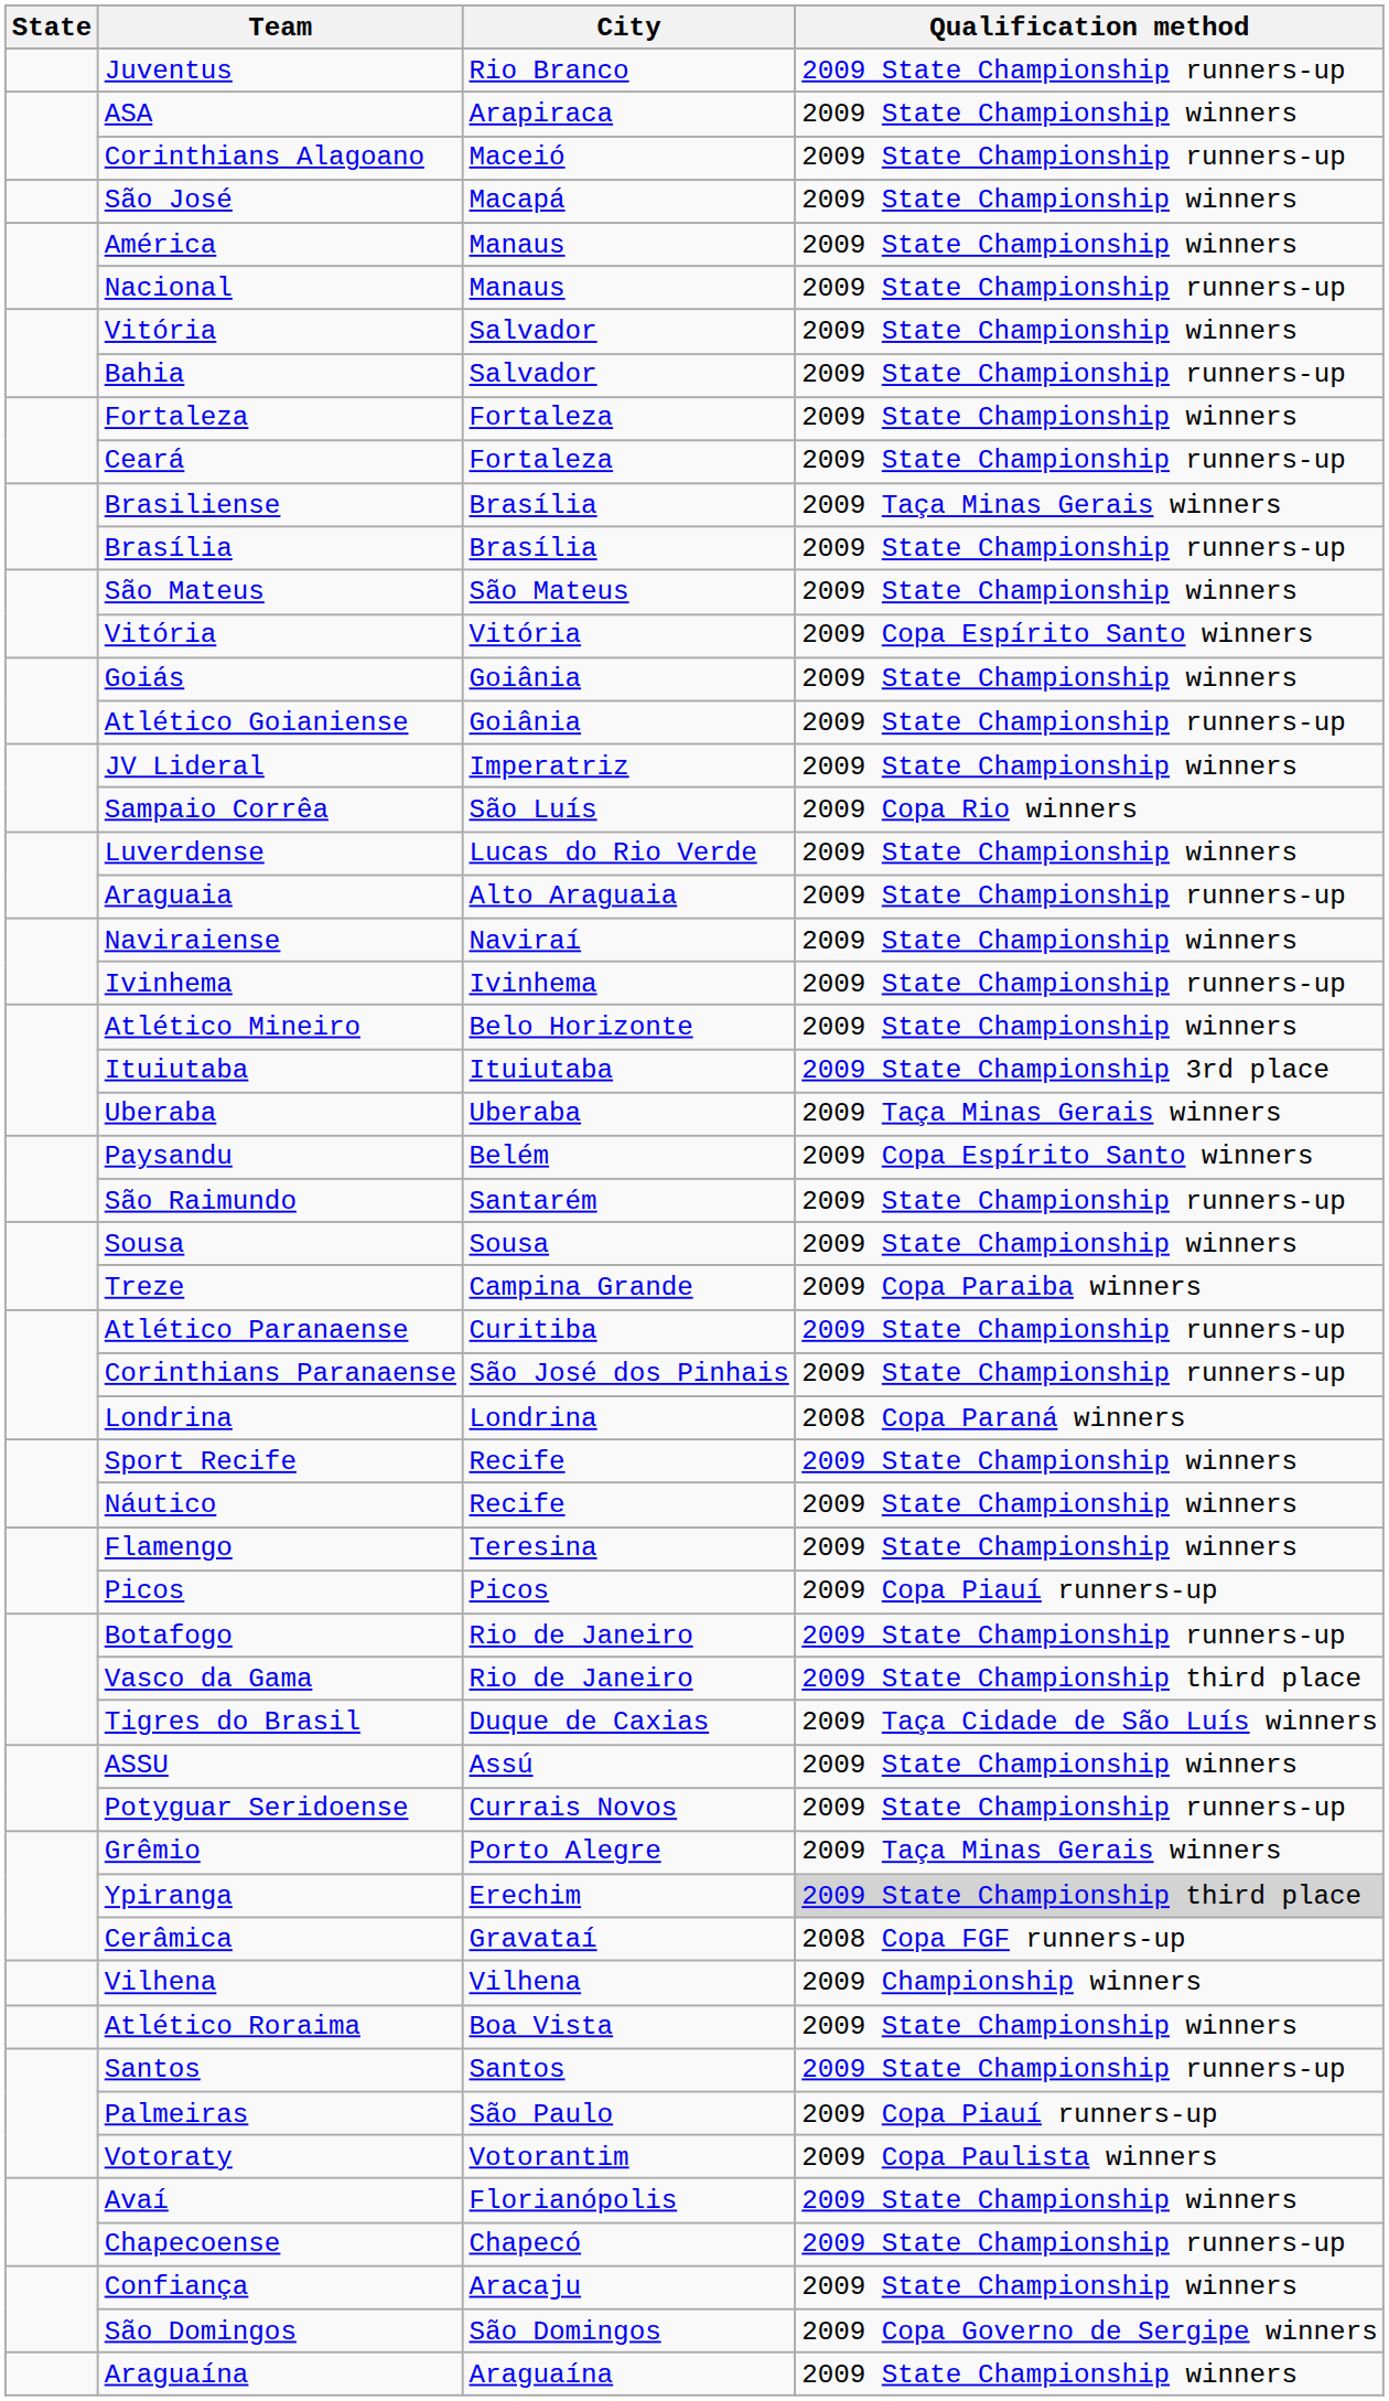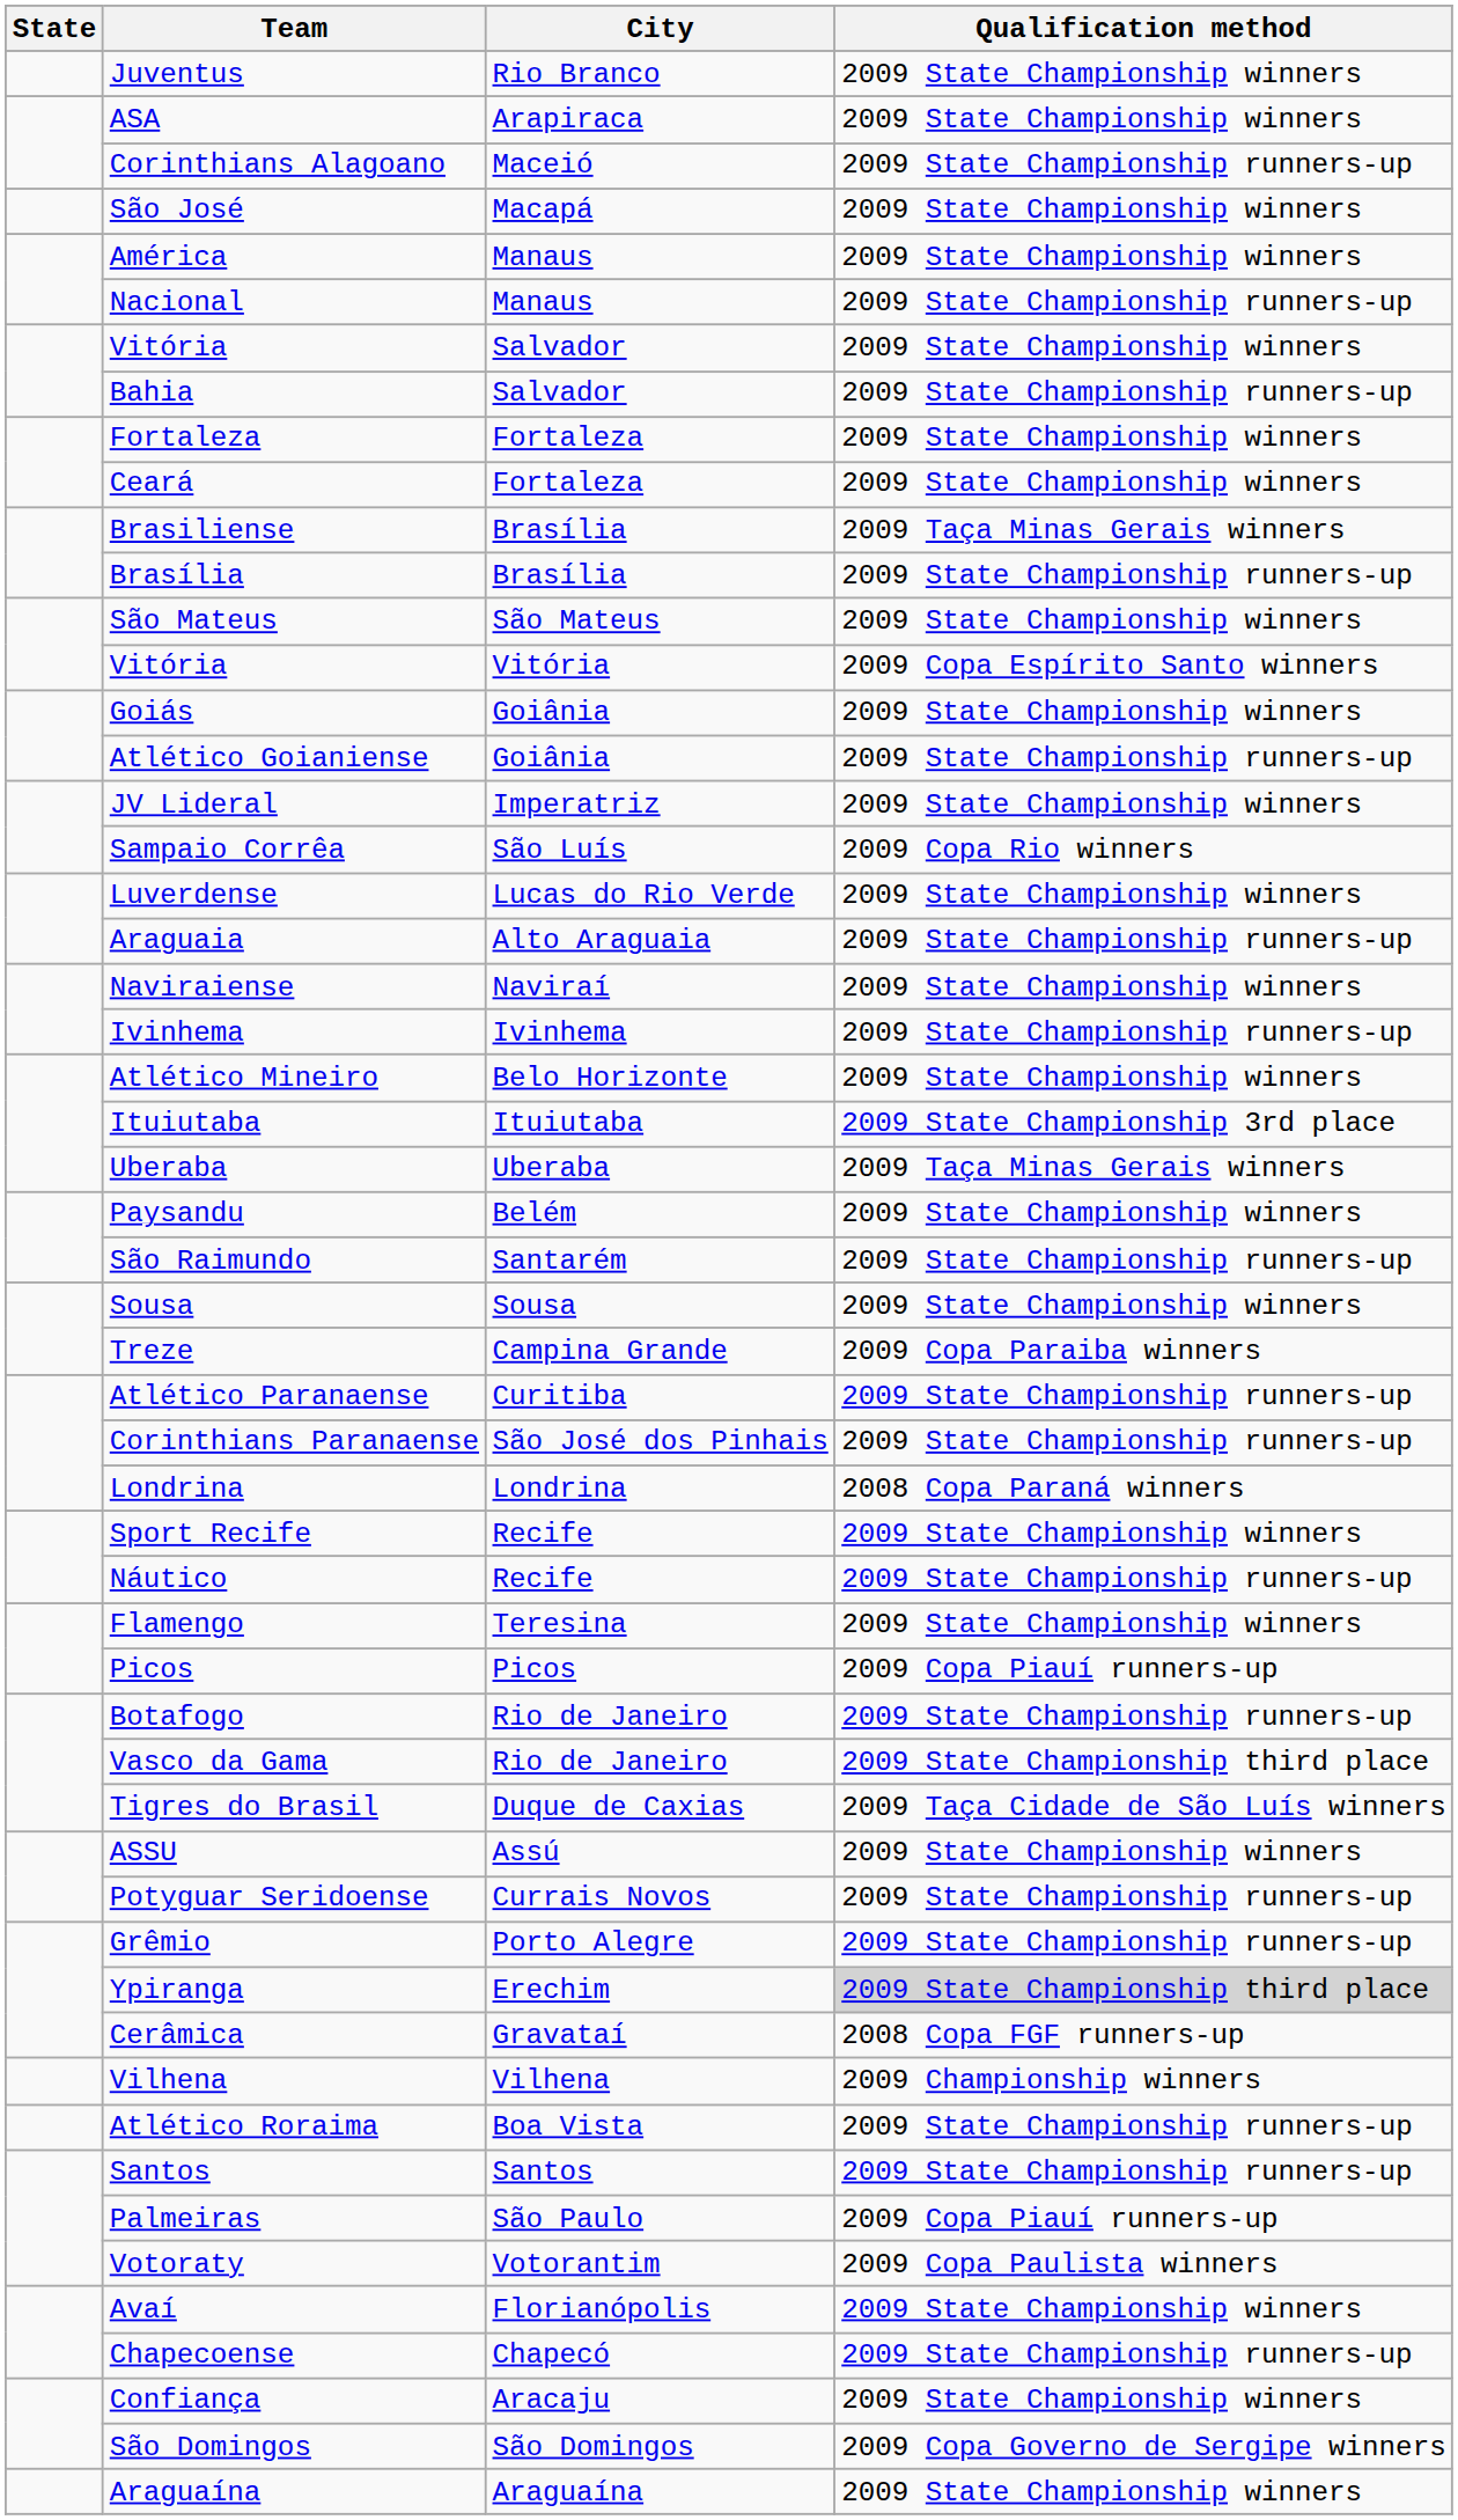Juventus | Qualification method: 2009 State Championship runners-up -> 2009 State Championship winners
Ceará | Qualification method: 2009 State Championship runners-up -> 2009 State Championship winners
Paysandu | Qualification method: 2009 Copa Espírito Santo winners -> 2009 State Championship winners
Náutico | Qualification method: 2009 State Championship winners -> 2009 State Championship runners-up
Grêmio | Qualification method: 2009 Taça Minas Gerais winners -> 2009 State Championship runners-up
Atlético Roraima | Qualification method: 2009 State Championship winners -> 2009 State Championship runners-up
